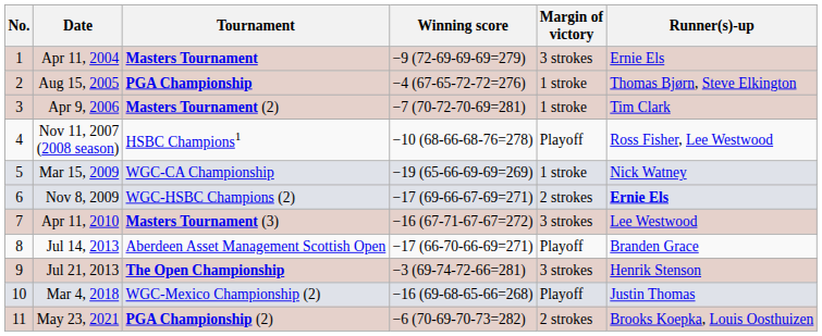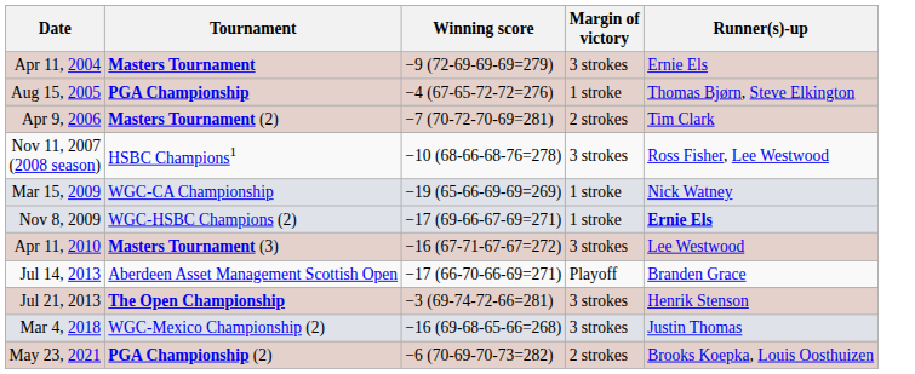- column: No. | 1 | 2 | 3 | 4 | 5 | 6 | 7 | 8 | 9 | 10 | 11
Apr 9, 2006 | Margin of victory: 1 stroke -> 2 strokes
Nov 11, 2007 (2008 season) | Margin of victory: Playoff -> 3 strokes
Nov 8, 2009 | Margin of victory: 2 strokes -> 1 stroke
Mar 4, 2018 | Margin of victory: Playoff -> 3 strokes
